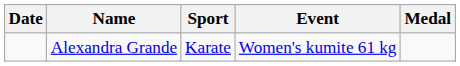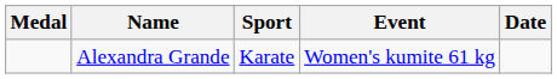columns swapped: Medal <-> Date
